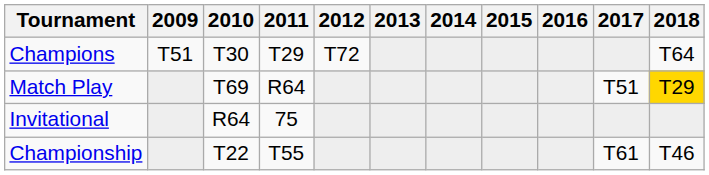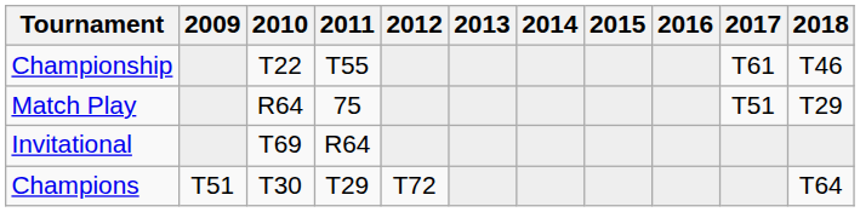rows swapped: Championship <-> Champions
Match Play | 2010: T69 -> R64
Match Play | 2011: R64 -> 75
Match Play | 2018: gold background -> no background
Invitational | 2010: R64 -> T69
Invitational | 2011: 75 -> R64
